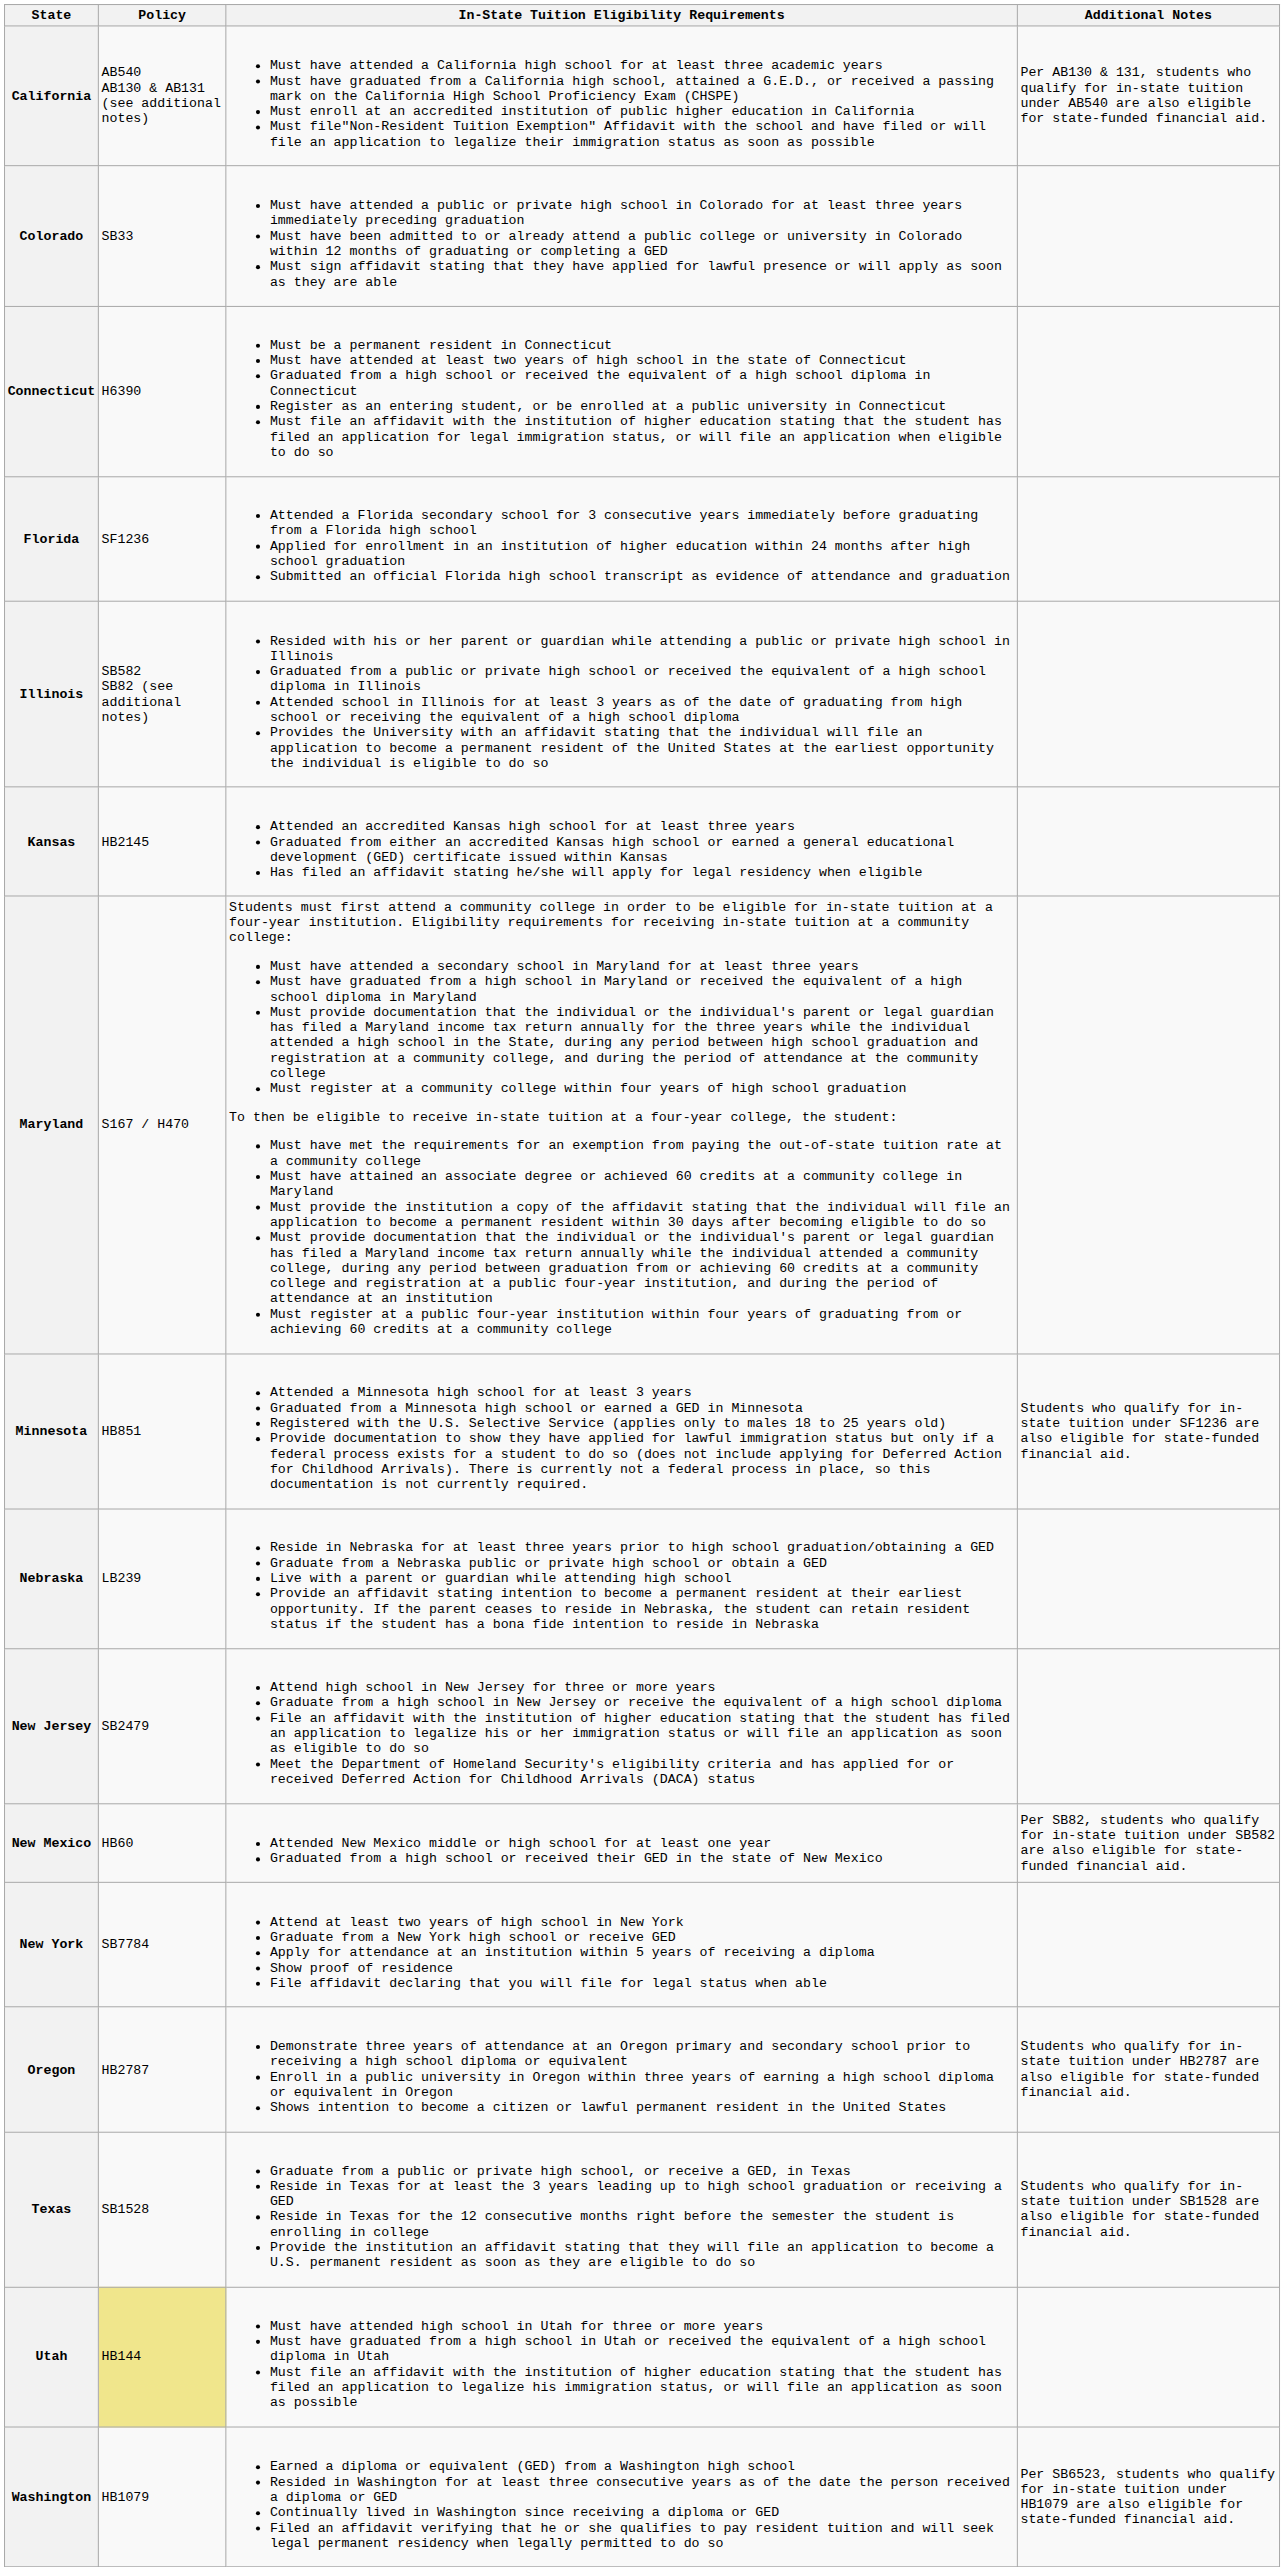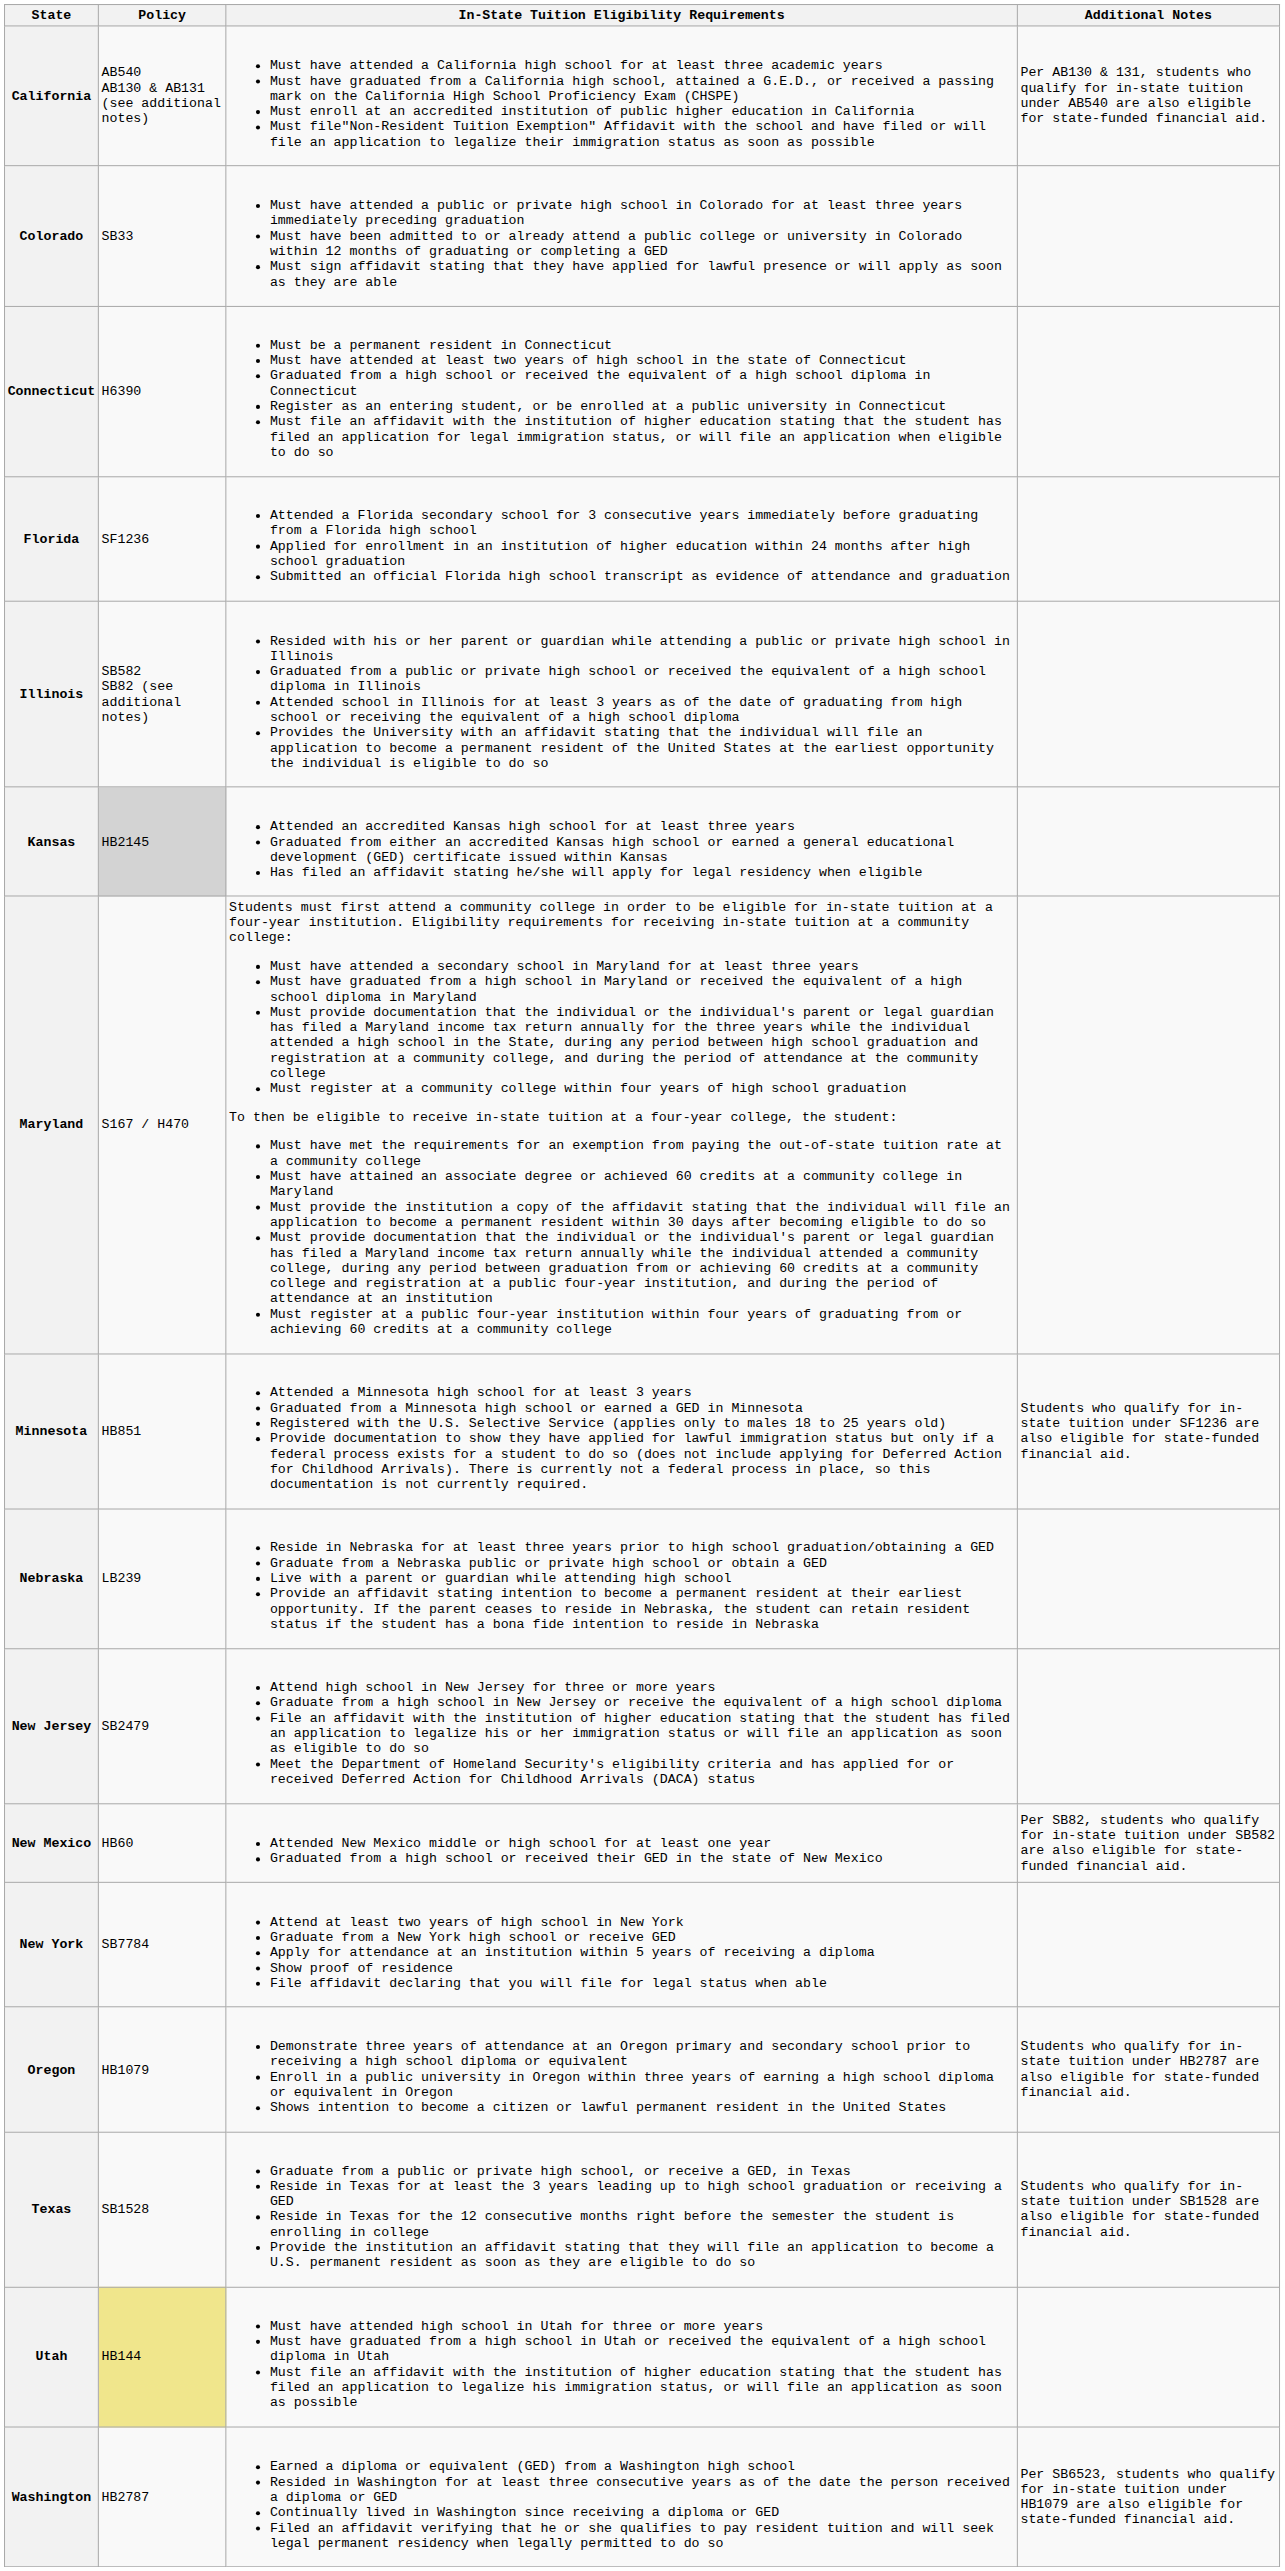Kansas | Policy: no background -> lightgrey background
Oregon | Policy: HB2787 -> HB1079
Washington | Policy: HB1079 -> HB2787
